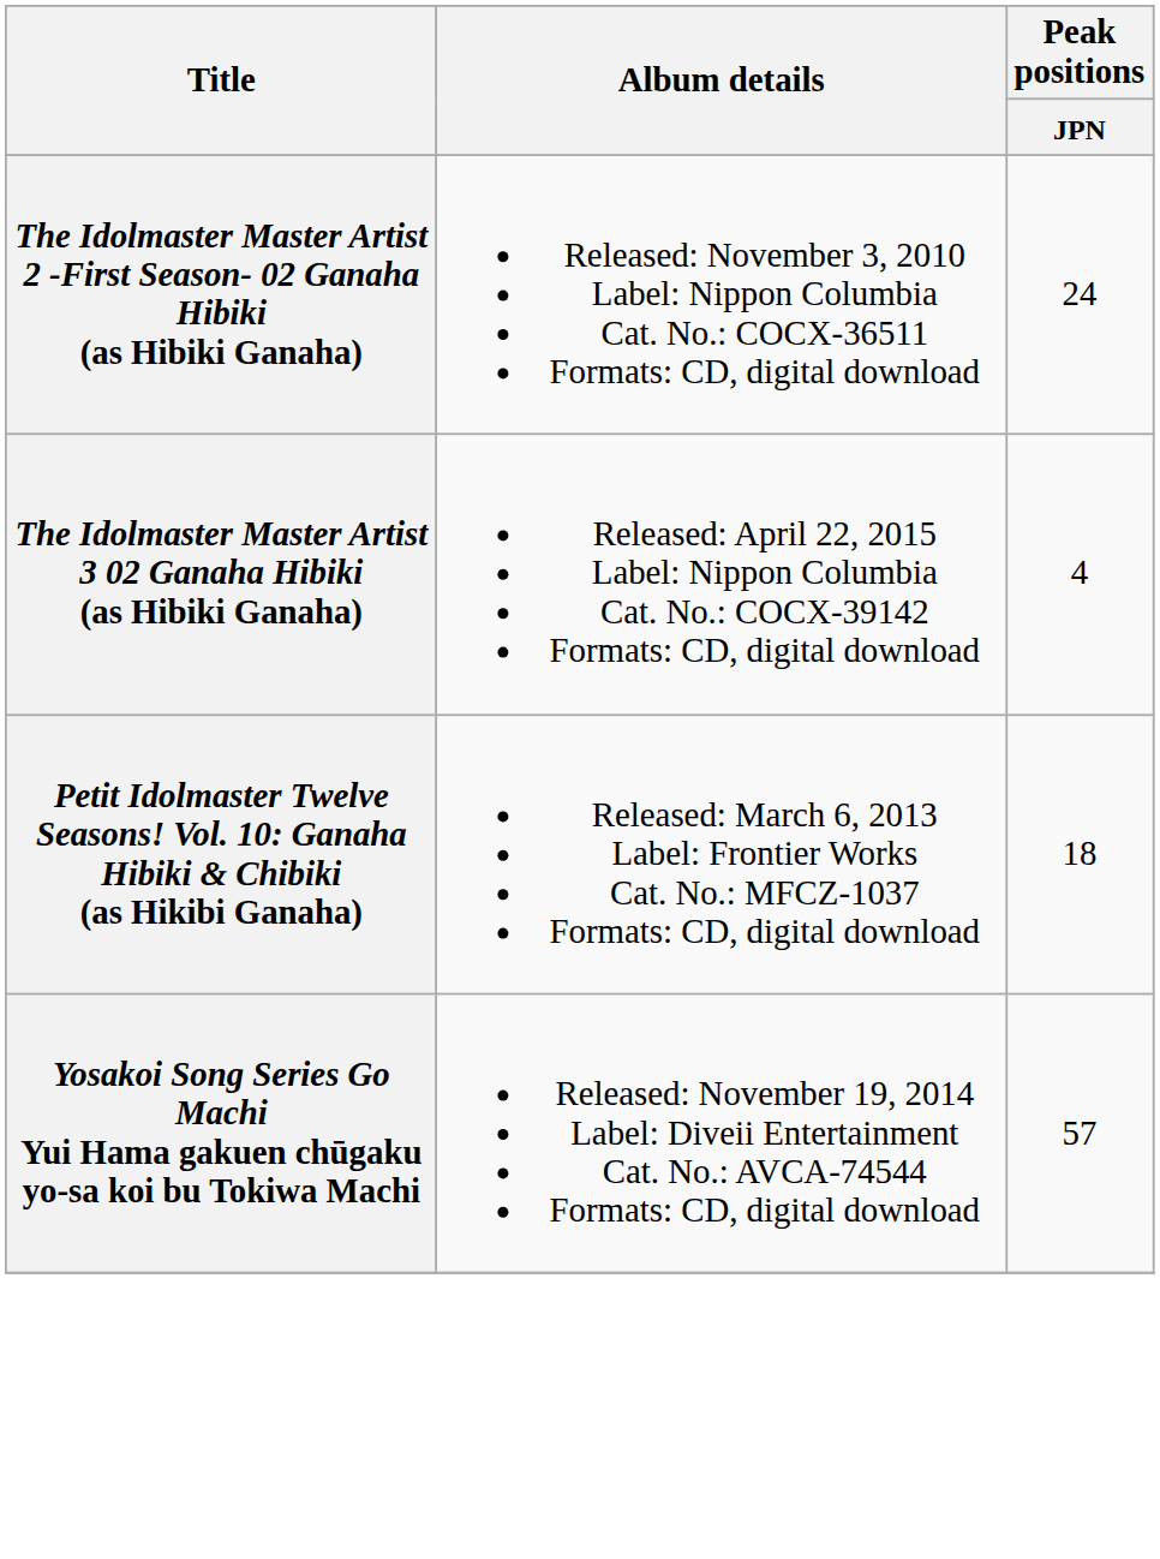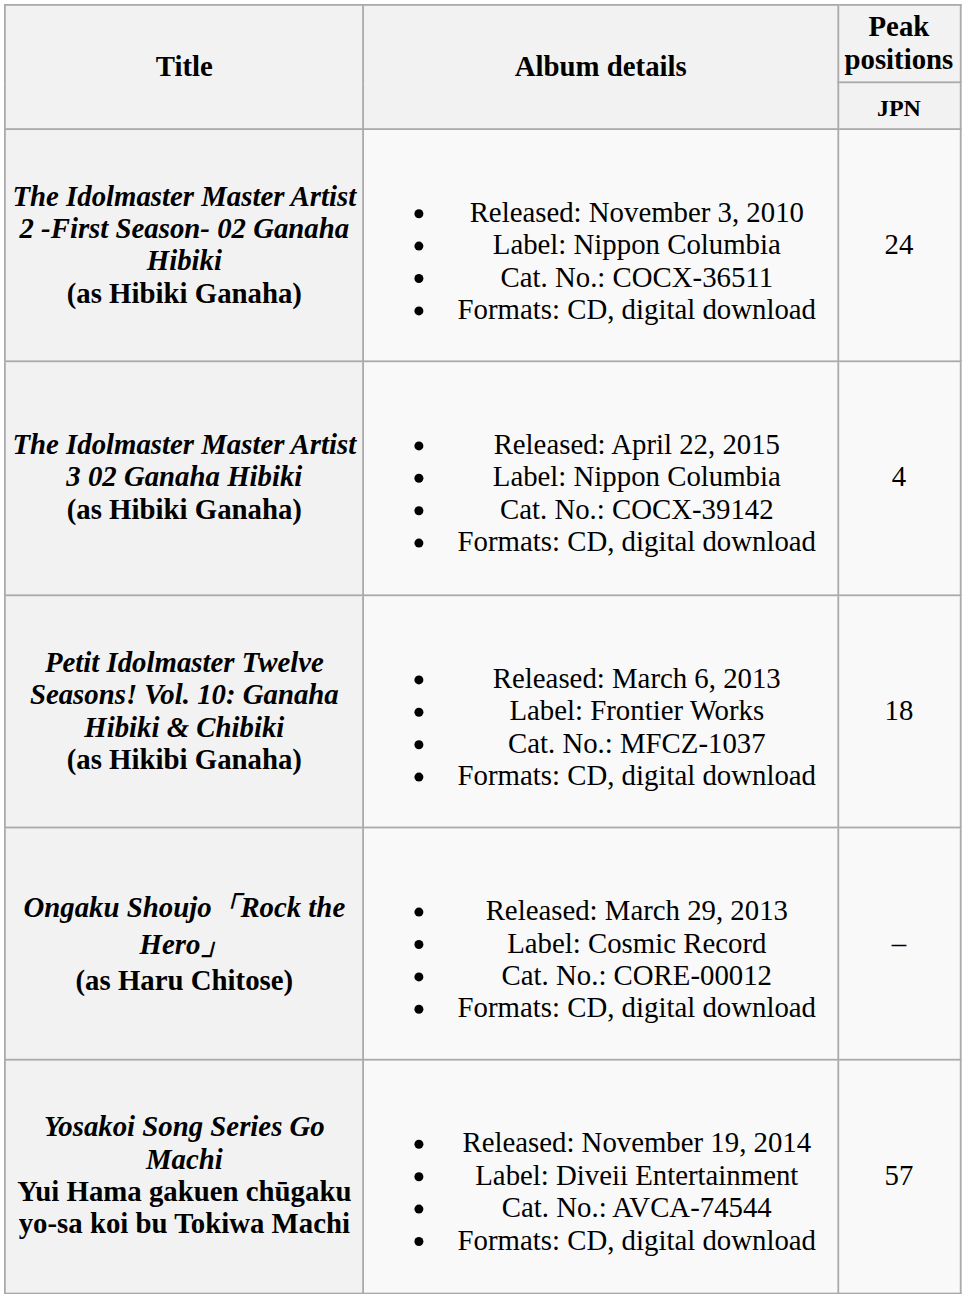+ row: Ongaku Shoujo「Rock the Hero」 (as Haru Chitose) | Released: March 29, 2013 Label: Cosmic Record Cat. No.: CORE-00012 Formats: CD, digital download | –
